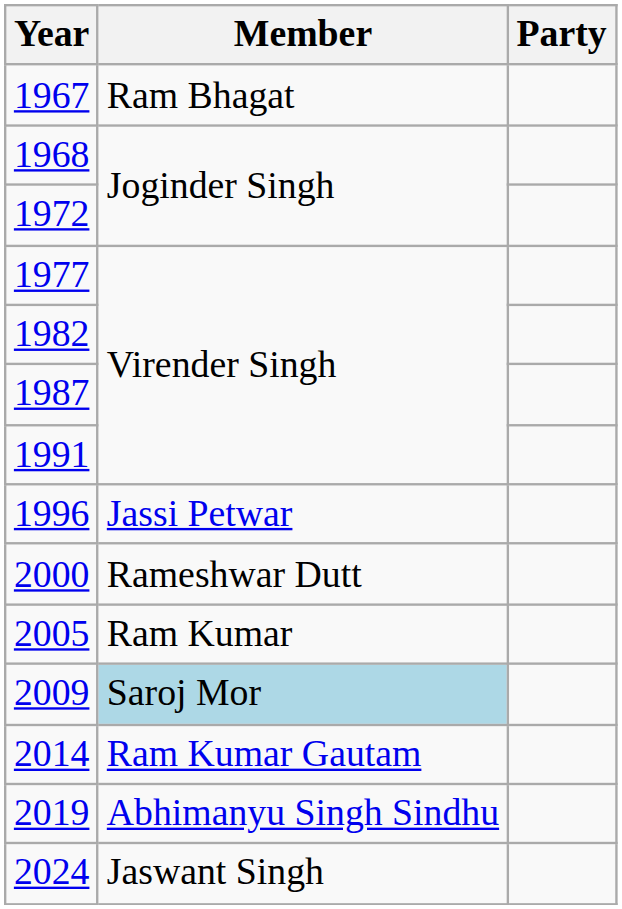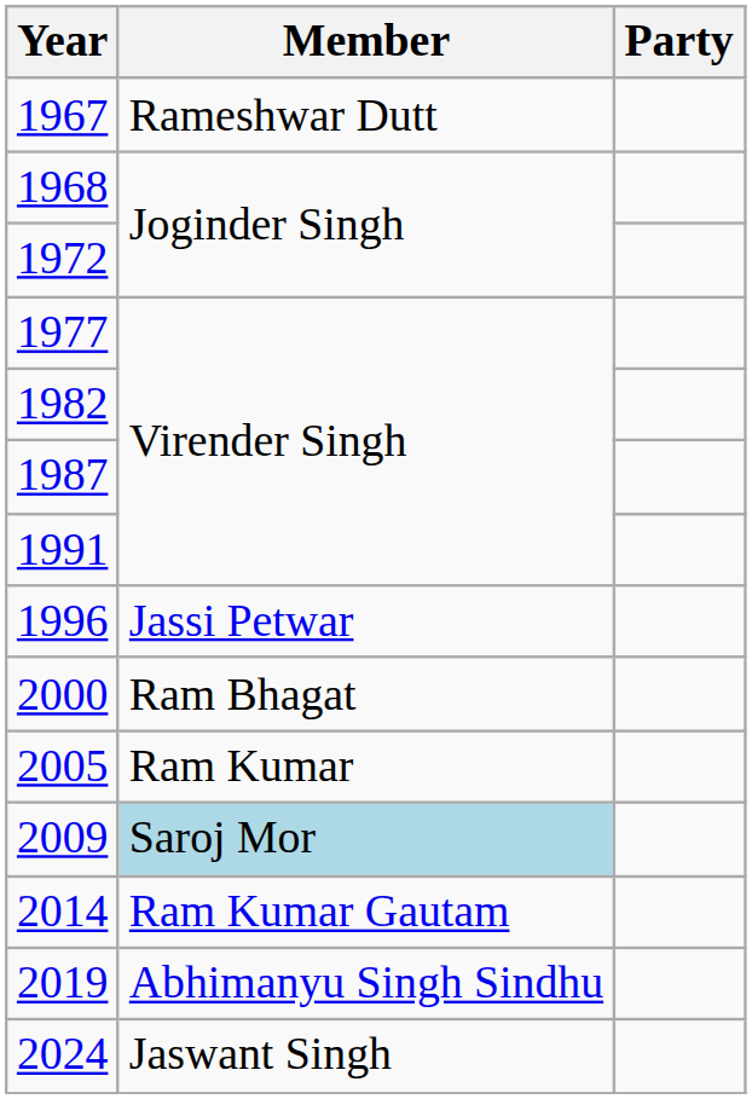1967 | Member: Ram Bhagat -> Rameshwar Dutt
2000 | Member: Rameshwar Dutt -> Ram Bhagat
